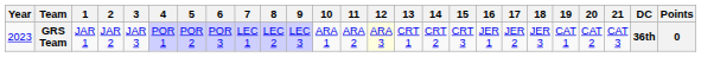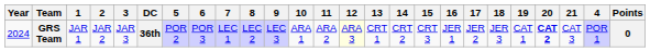columns swapped: 4 <-> DC
GRS Team | Year: 2023 -> 2024
GRS Team | 20: normal -> bold
